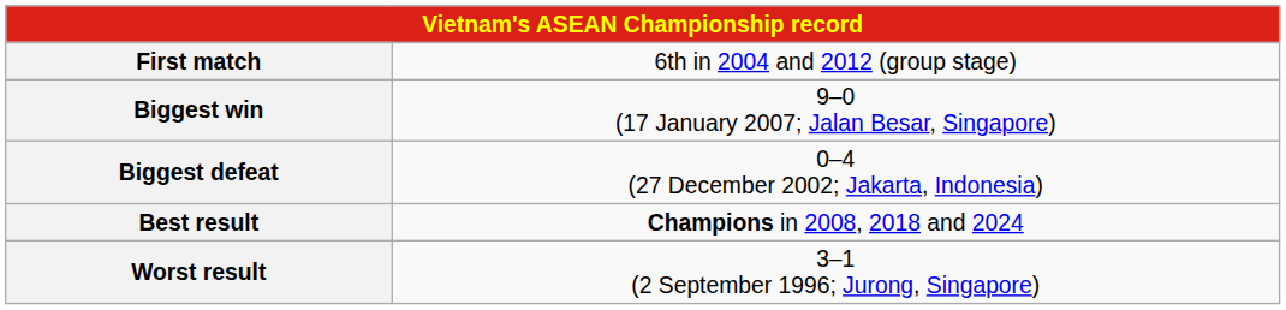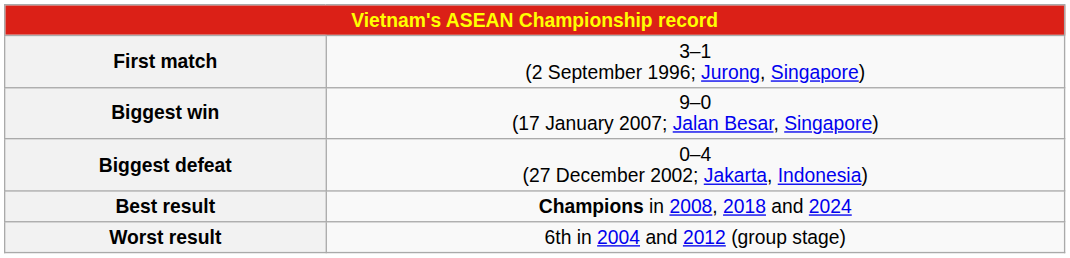First match | column 2: 6th in 2004 and 2012 (group stage) -> 3–1 (2 September 1996; Jurong, Singapore)
Worst result | column 2: 3–1 (2 September 1996; Jurong, Singapore) -> 6th in 2004 and 2012 (group stage)
